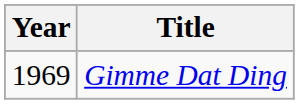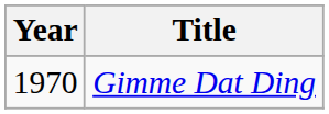Gimme Dat Ding | Year: 1969 -> 1970
